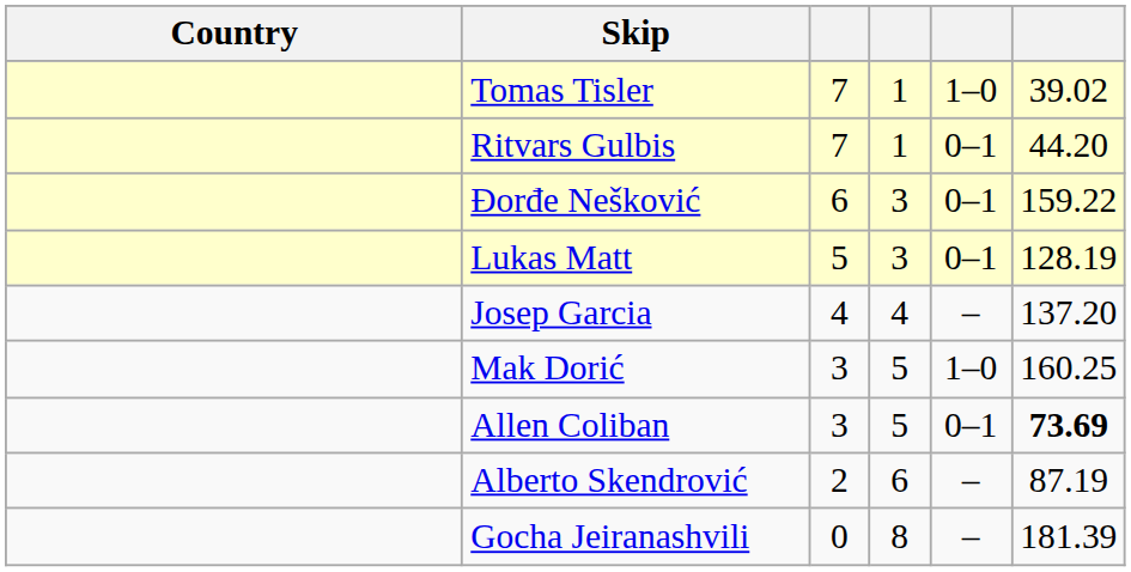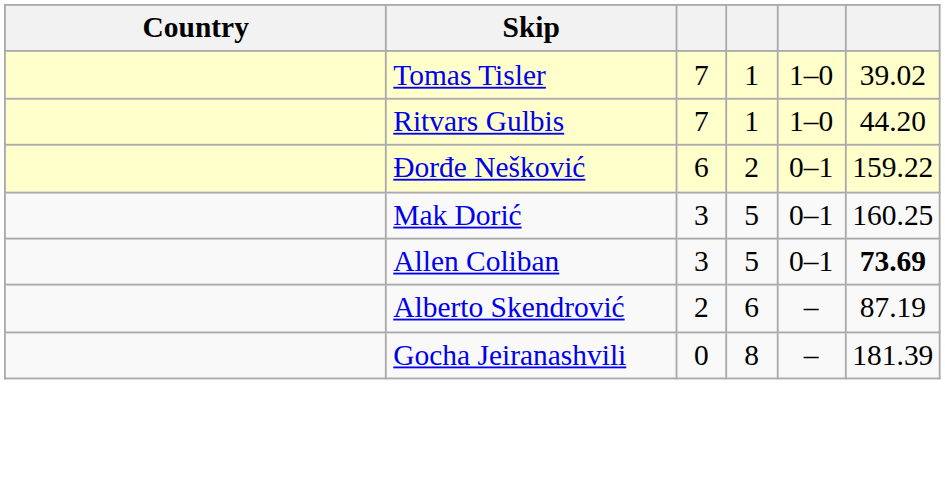Ritvars Gulbis | column 5: 0–1 -> 1–0
Đorđe Nešković | column 4: 3 -> 2
- row: Lukas Matt | 5 | 3 | 0–1 | 128.19
- row: Josep Garcia | 4 | 4 | – | 137.20
Mak Dorić | column 5: 1–0 -> 0–1
